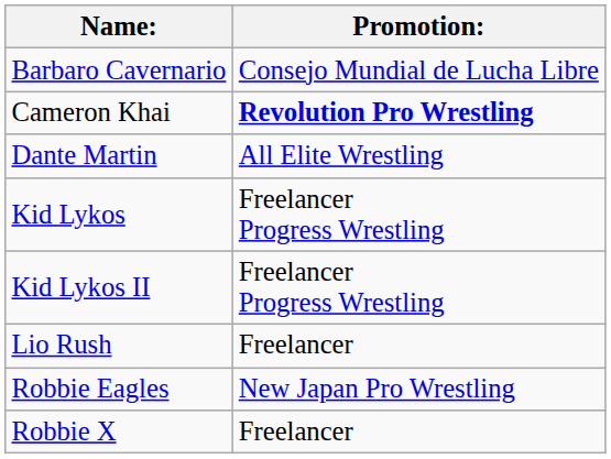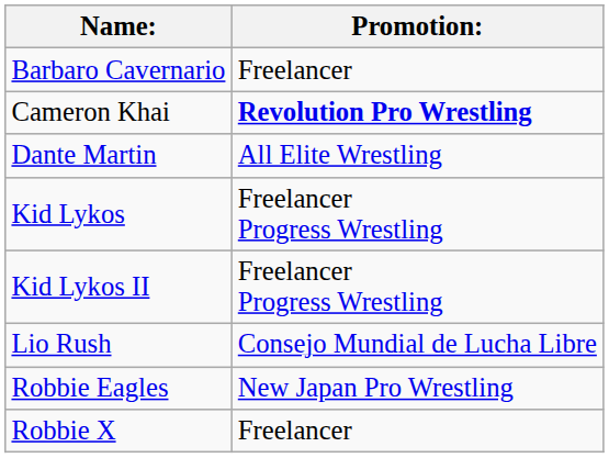Barbaro Cavernario | Promotion:: Consejo Mundial de Lucha Libre -> Freelancer
Lio Rush | Promotion:: Freelancer -> Consejo Mundial de Lucha Libre
